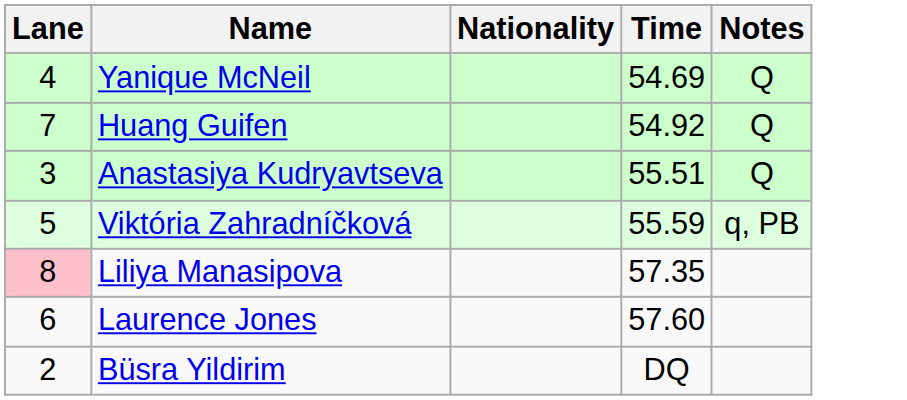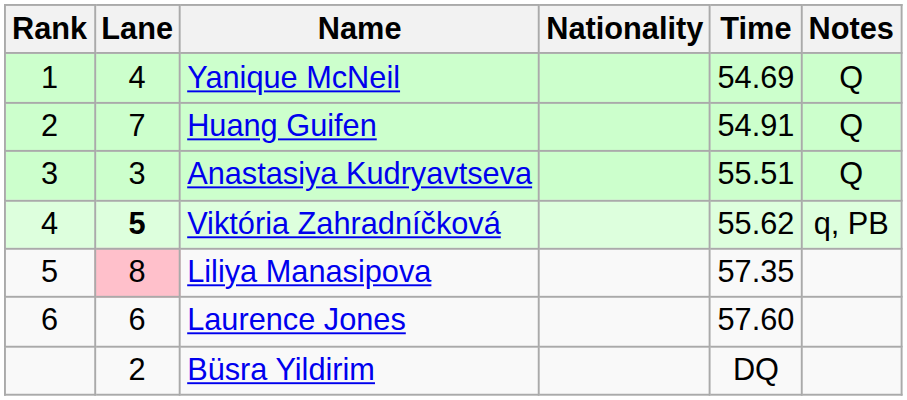+ column: Rank | 1 | 2 | 3 | 4 | 5 | 6
Huang Guifen | Time: 54.92 -> 54.91
Viktória Zahradníčková | Lane: normal -> bold
Viktória Zahradníčková | Time: 55.59 -> 55.62
